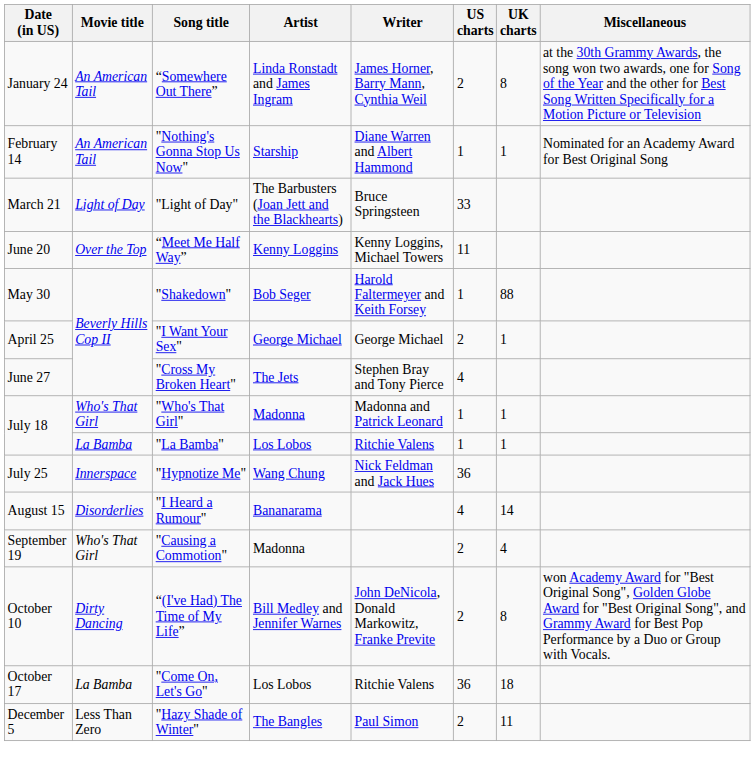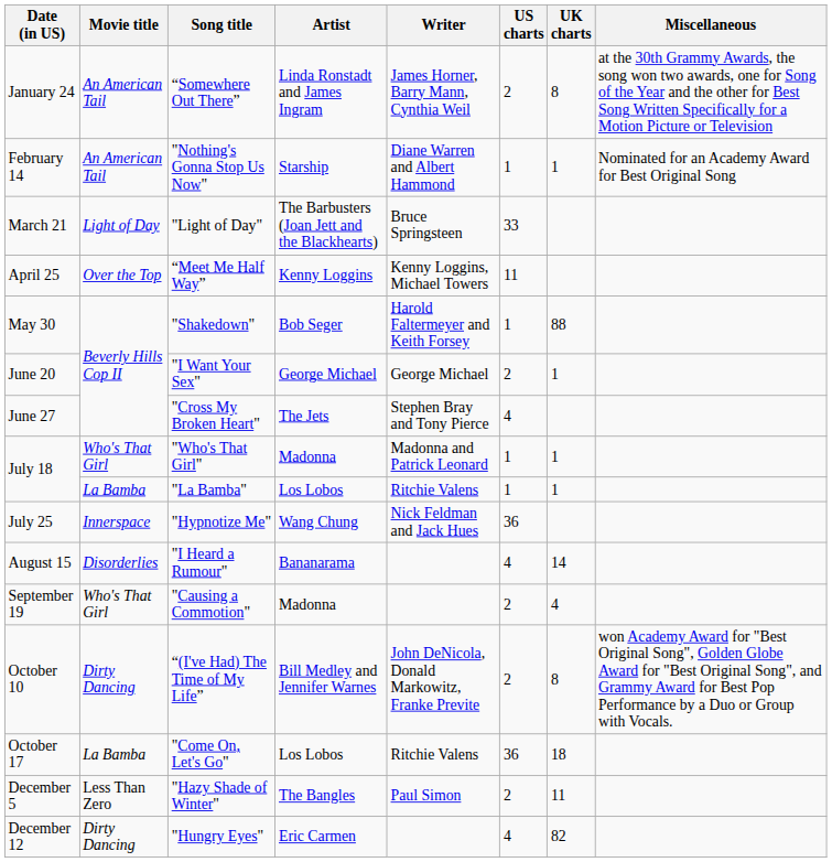“Meet Me Half Way” | Date (in US): June 20 -> April 25
"I Want Your Sex" | Date (in US): April 25 -> June 20
+ row: December 12 | Dirty Dancing | "Hungry Eyes" | Eric Carmen | 4 | 82
